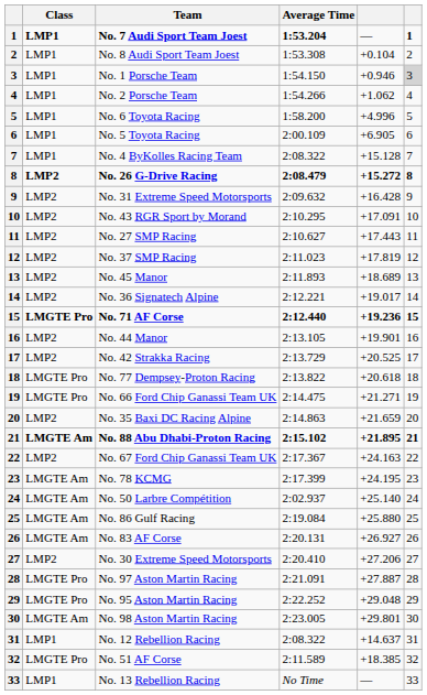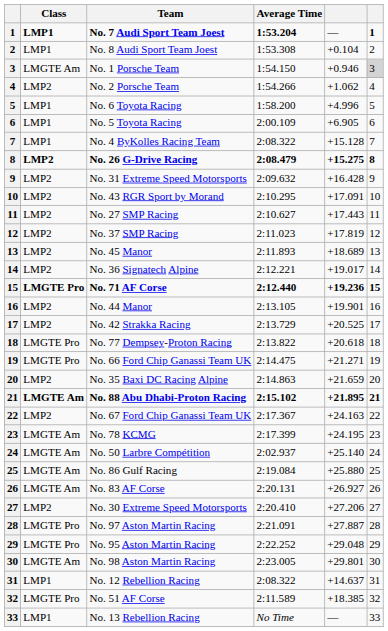No. 1 Porsche Team | Class: LMP1 -> LMGTE Am
No. 2 Porsche Team | Class: LMP1 -> LMP2
No. 26 G-Drive Racing | column 5: +15.272 -> +15.275
